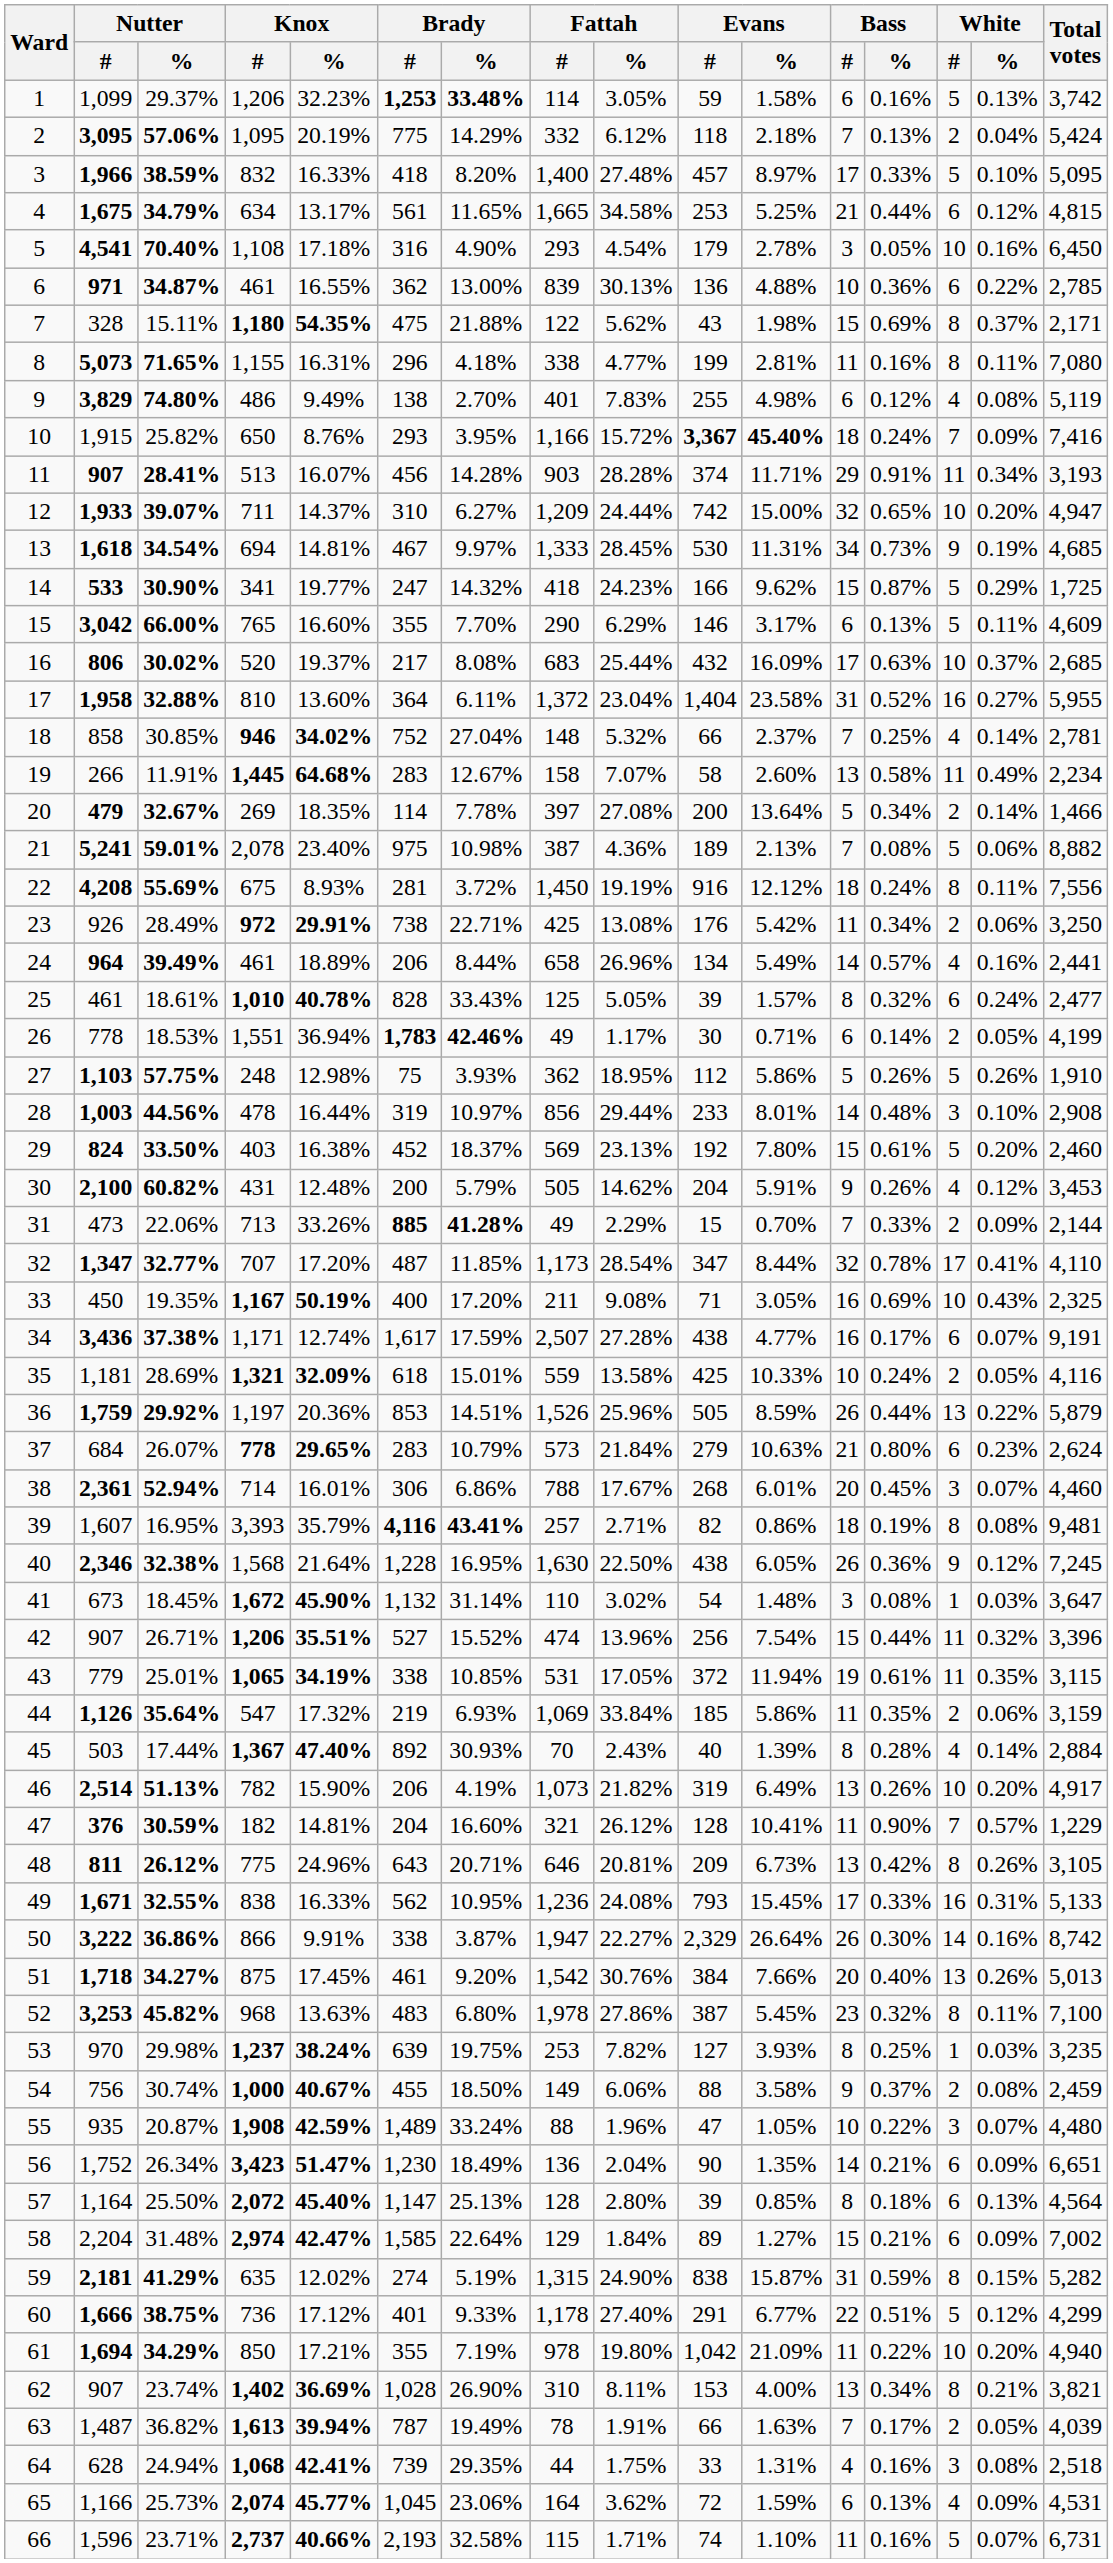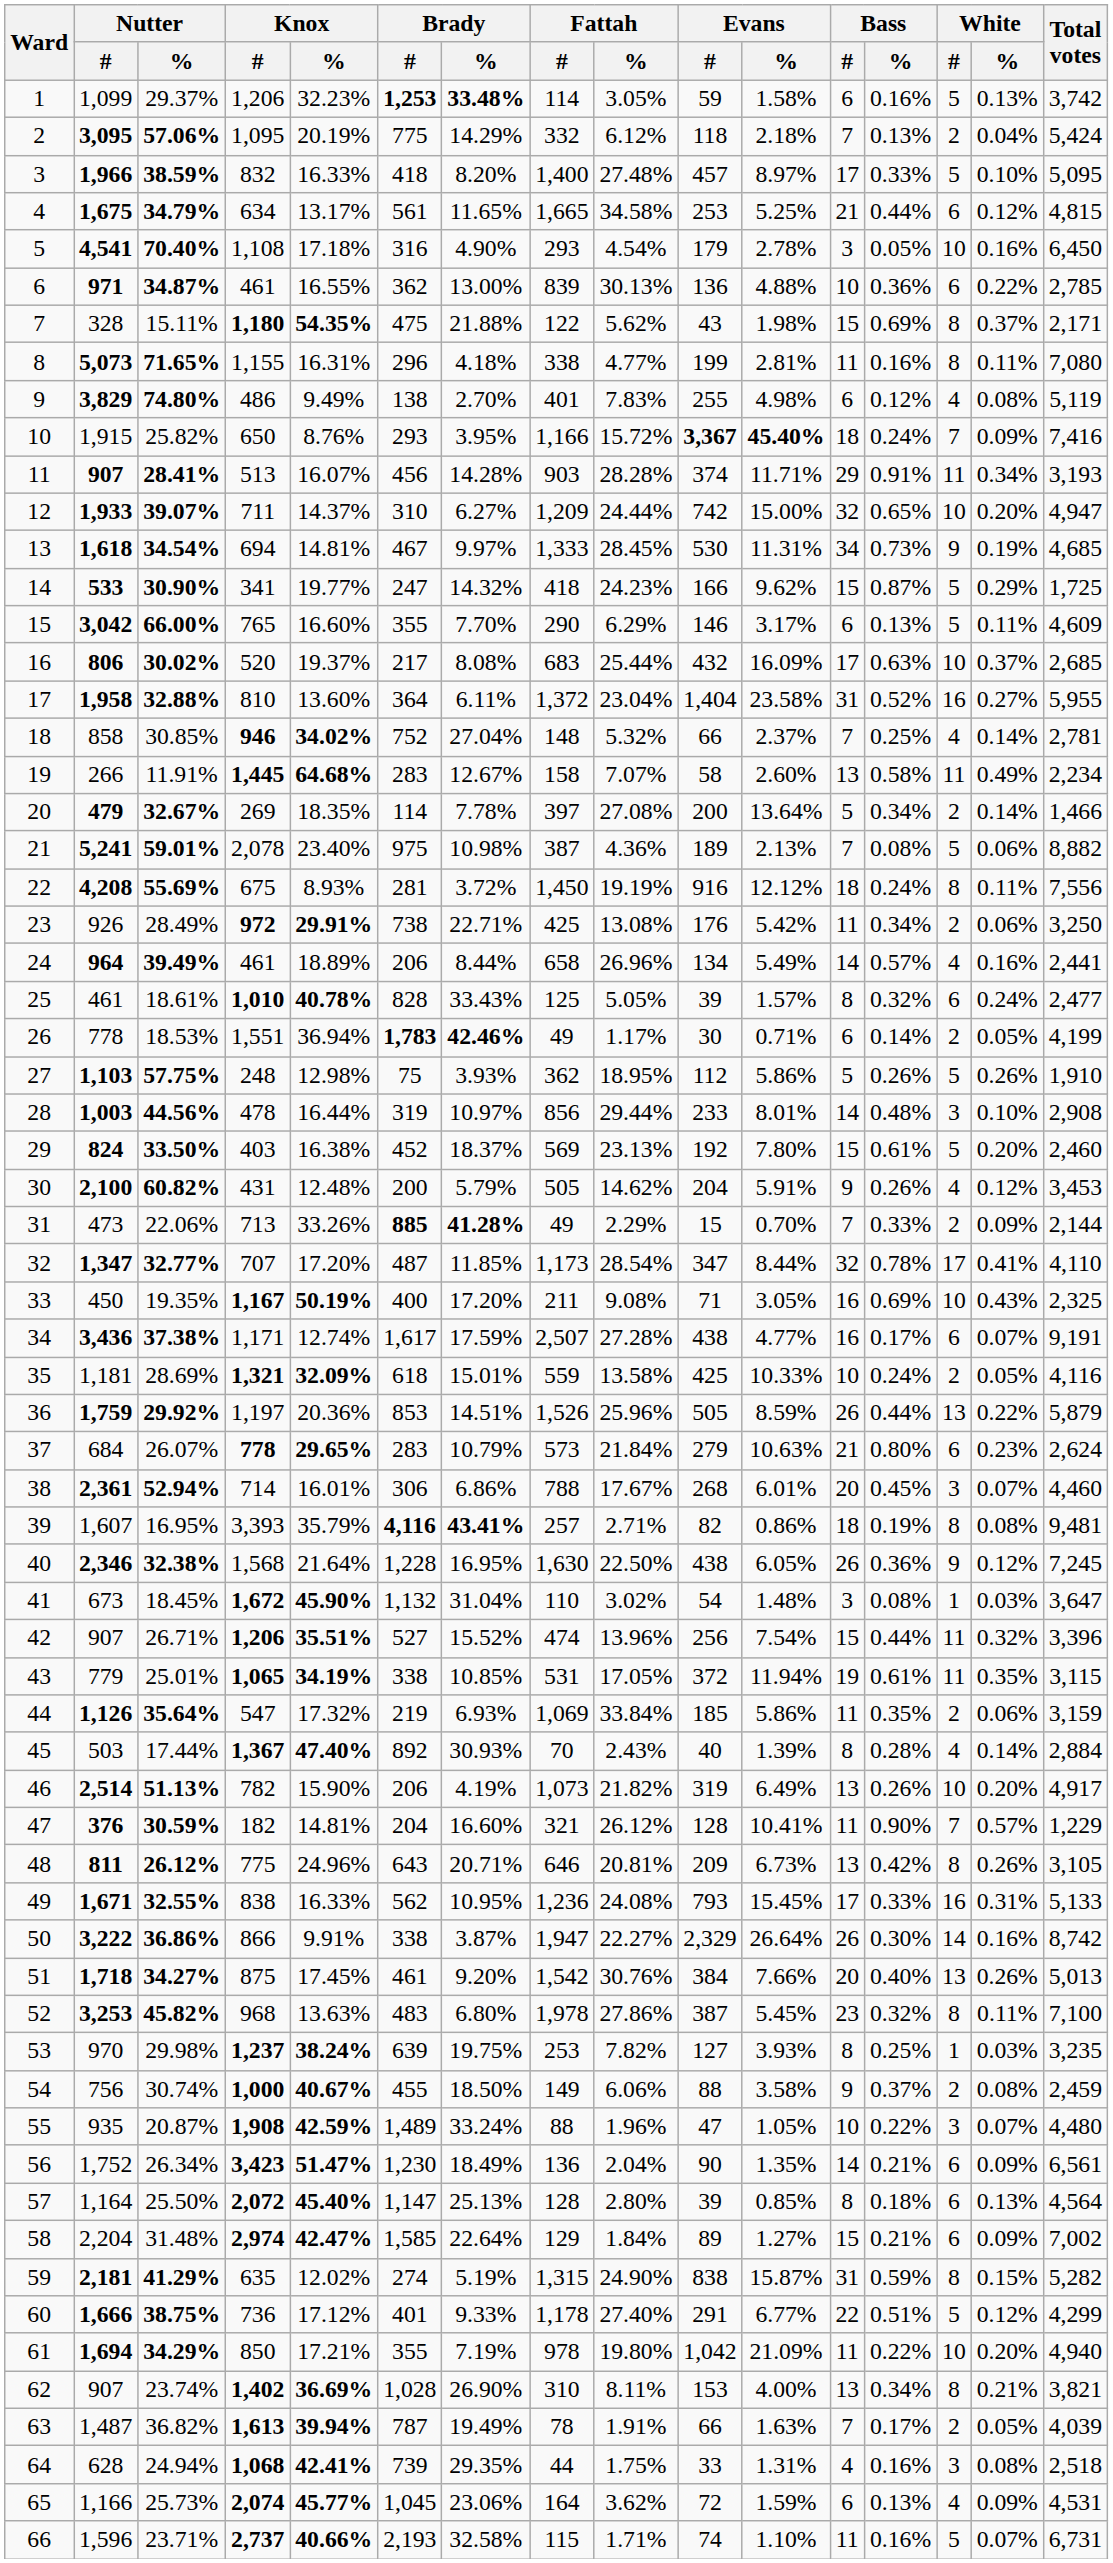41 | Brady / %: 31.14% -> 31.04%
56 | Total votes: 6,651 -> 6,561
